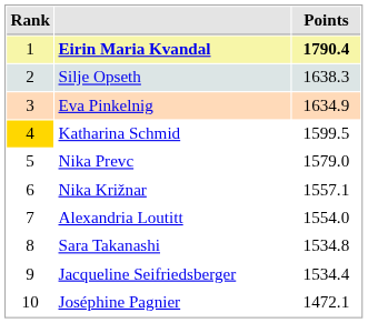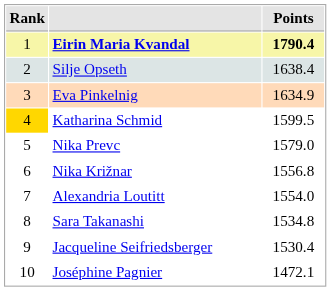Silje Opseth | Points: 1638.3 -> 1638.4
Nika Križnar | Points: 1557.1 -> 1556.8
Jacqueline Seifriedsberger | Points: 1534.4 -> 1530.4
